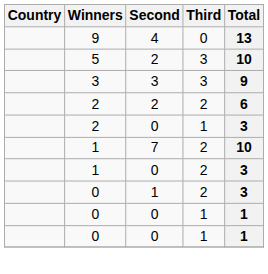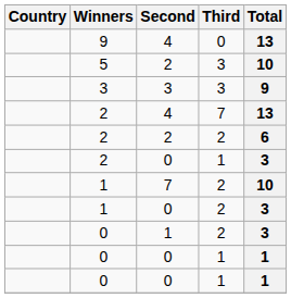+ row: 2 | 4 | 7 | 13
